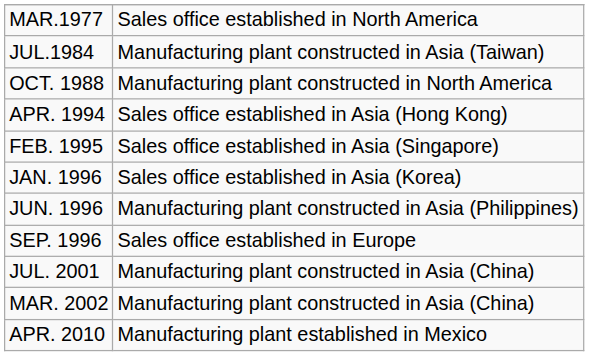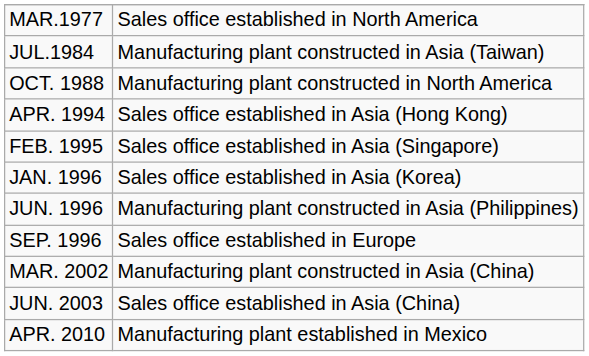- row: JUL. 2001 | Manufacturing plant constructed in Asia (China)
+ row: JUN. 2003 | Sales office established in Asia (China)
